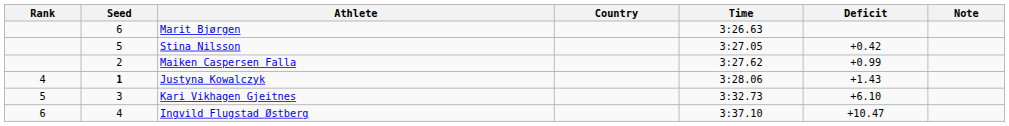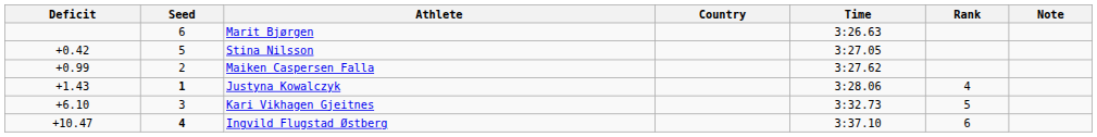columns swapped: Rank <-> Deficit
Ingvild Flugstad Østberg | Seed: normal -> bold
